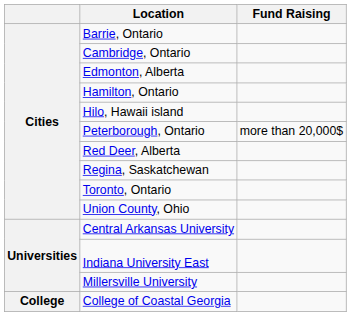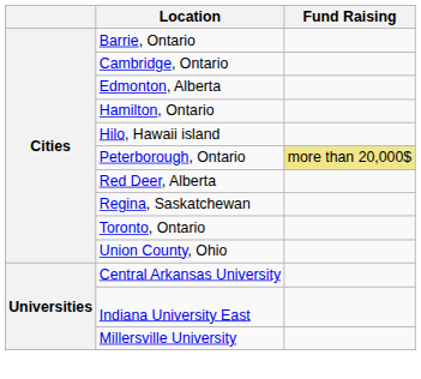Peterborough, Ontario | Fund Raising: no background -> khaki background
- row: College | College of Coastal Georgia
